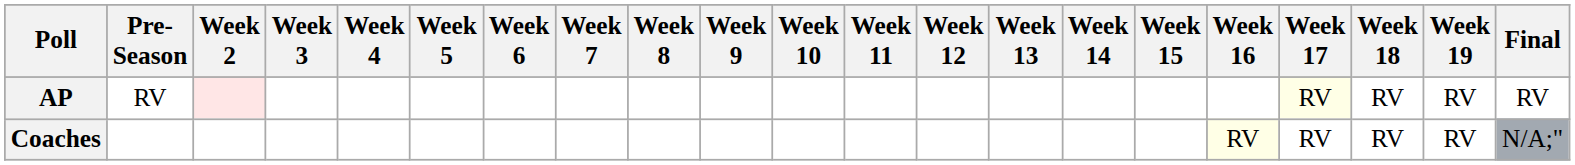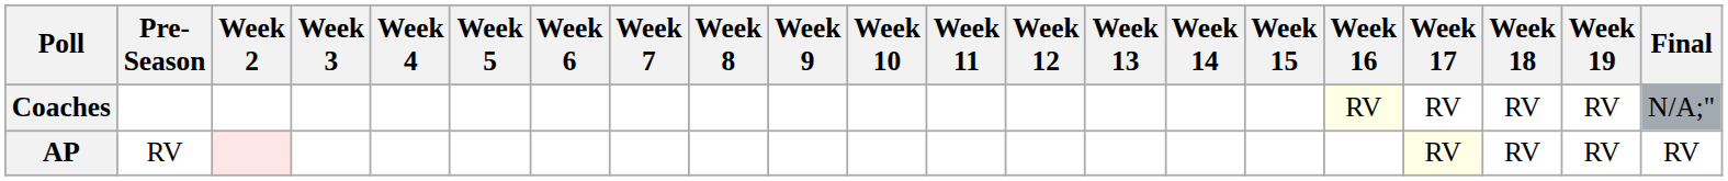rows swapped: AP <-> Coaches
